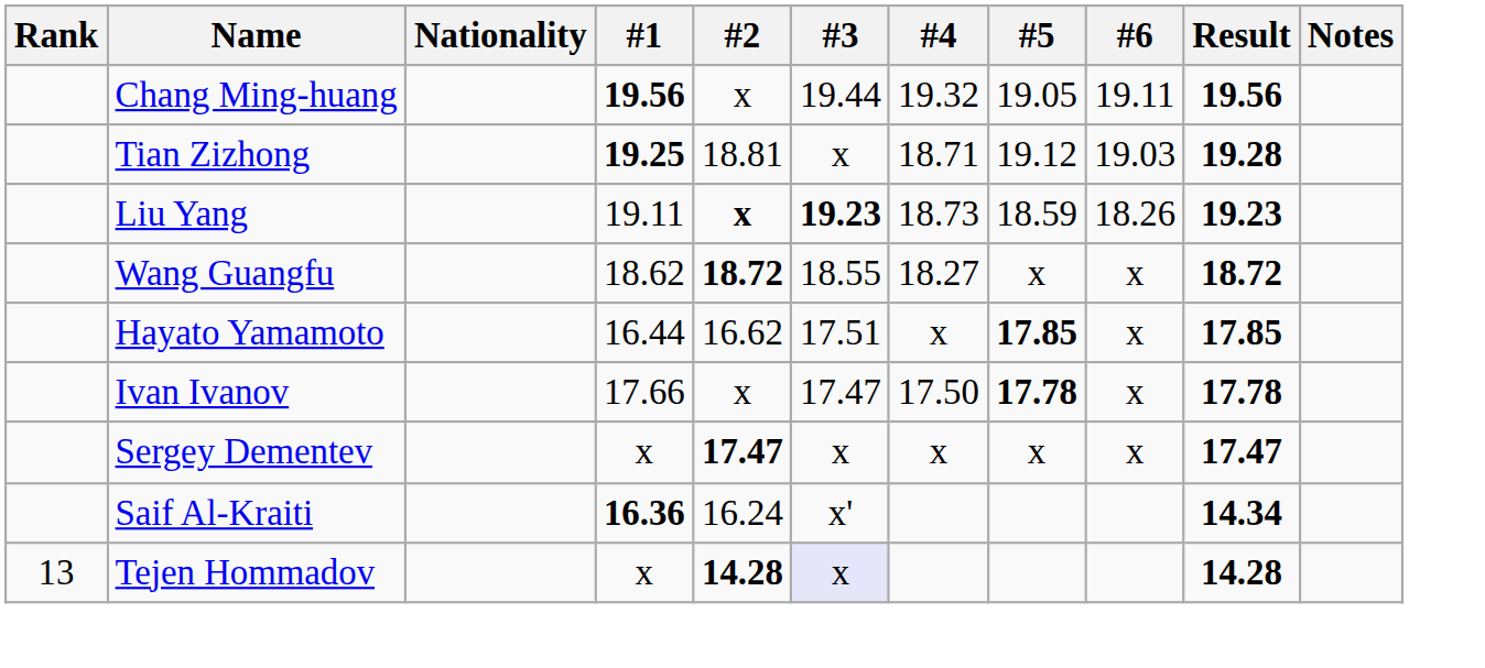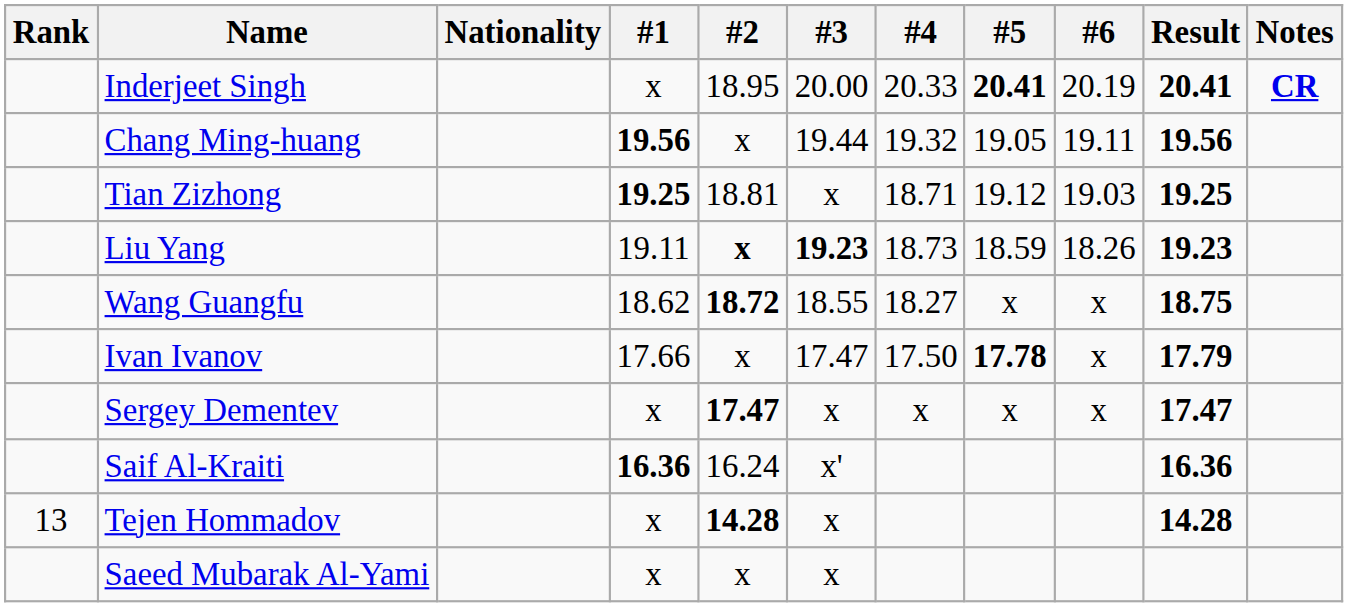+ row: Inderjeet Singh | x | 18.95 | 20.00 | 20.33 | 20.41 | 20.19 | 20.41 | CR
Tian Zizhong | Result: 19.28 -> 19.25
Wang Guangfu | Result: 18.72 -> 18.75
- row: Hayato Yamamoto | 16.44 | 16.62 | 17.51 | x | 17.85 | x | 17.85
Ivan Ivanov | Result: 17.78 -> 17.79
Saif Al-Kraiti | Result: 14.34 -> 16.36
Tejen Hommadov | #3: lavender background -> no background
+ row: Saeed Mubarak Al-Yami | x | x | x
